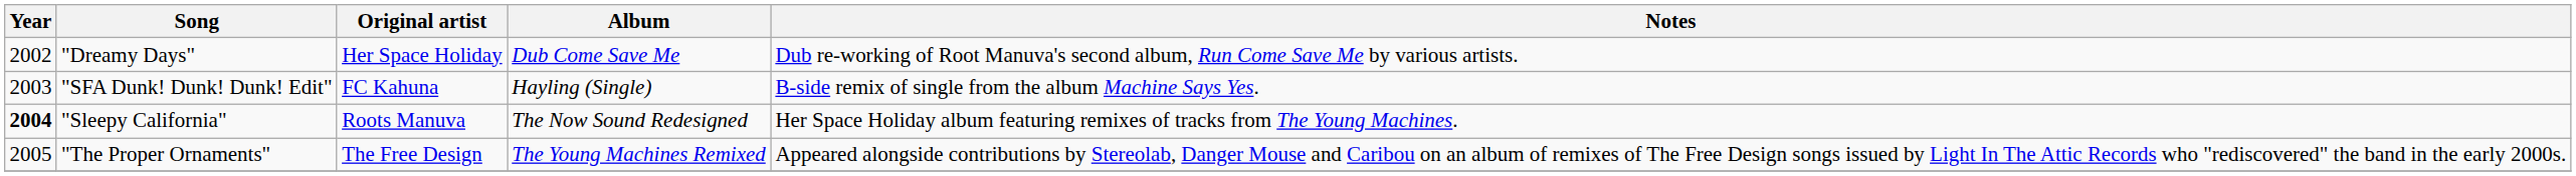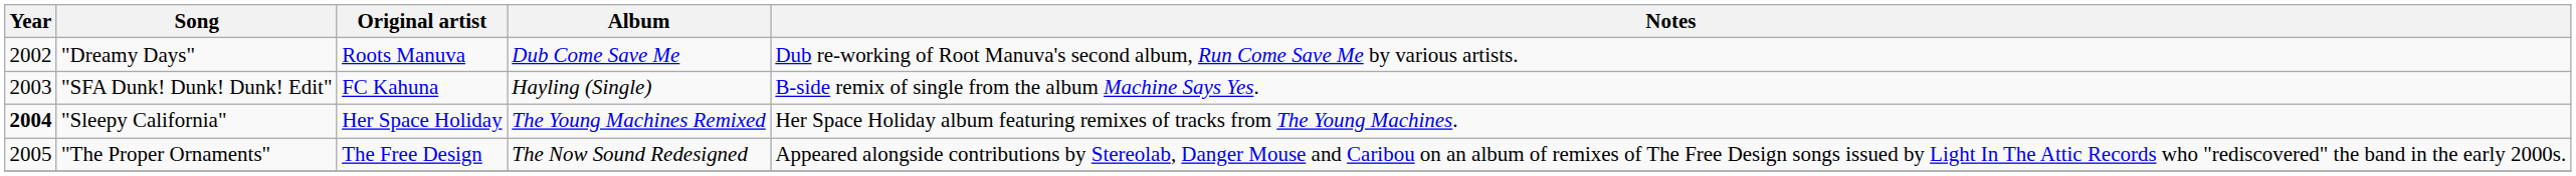"Dreamy Days" | Original artist: Her Space Holiday -> Roots Manuva
"Sleepy California" | Original artist: Roots Manuva -> Her Space Holiday
"Sleepy California" | Album: The Now Sound Redesigned -> The Young Machines Remixed
"The Proper Ornaments" | Album: The Young Machines Remixed -> The Now Sound Redesigned
